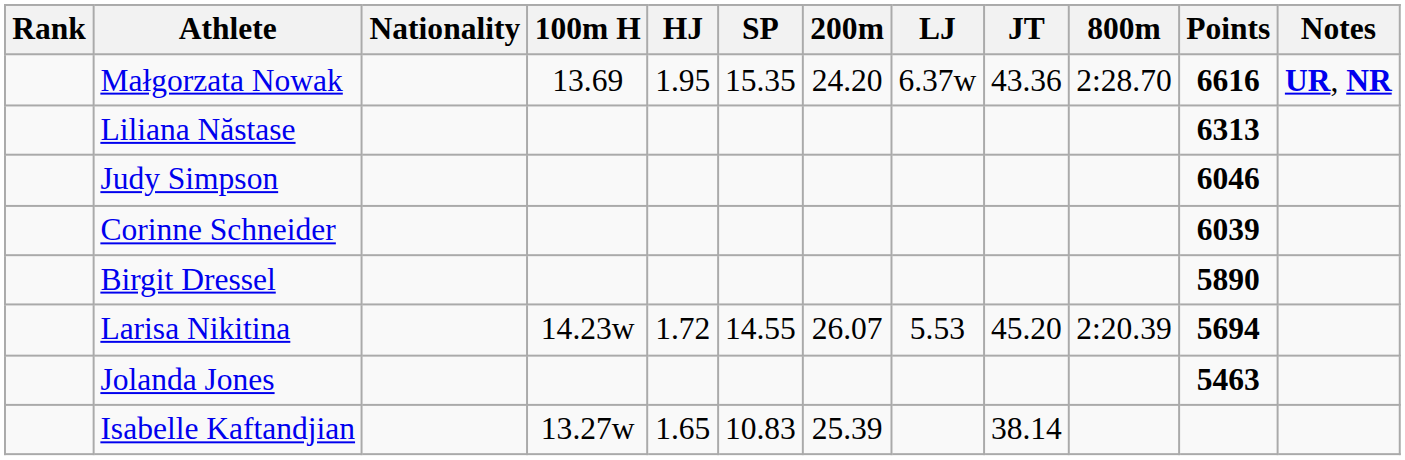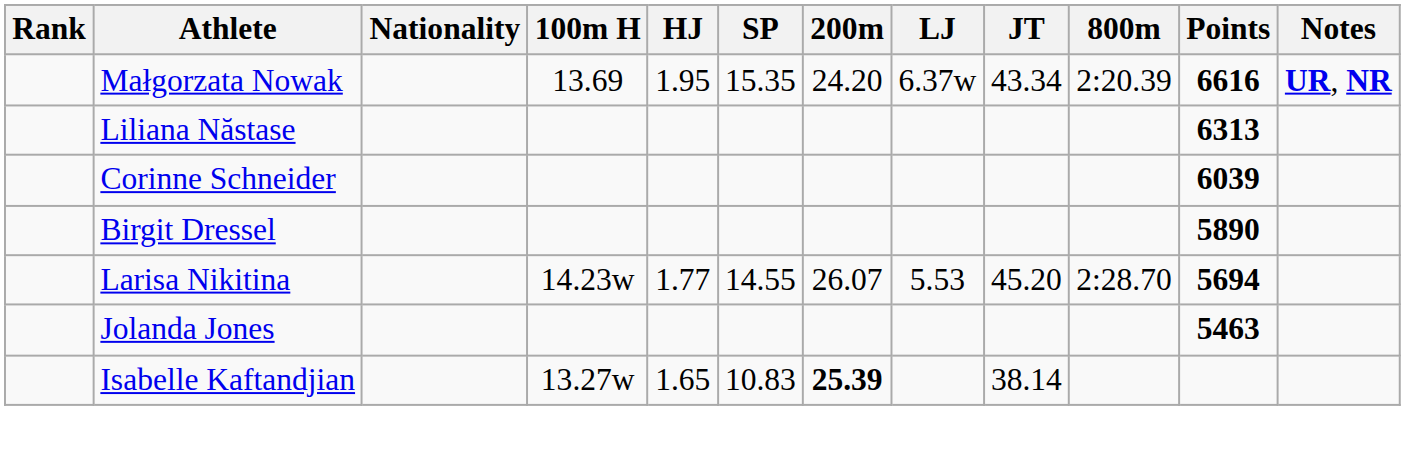Małgorzata Nowak | JT: 43.36 -> 43.34
Małgorzata Nowak | 800m: 2:28.70 -> 2:20.39
- row: Judy Simpson | 6046
Larisa Nikitina | HJ: 1.72 -> 1.77
Larisa Nikitina | 800m: 2:20.39 -> 2:28.70
Isabelle Kaftandjian | 200m: normal -> bold
